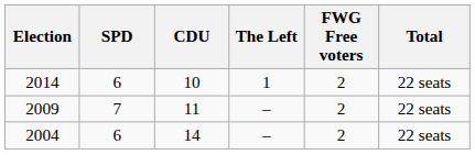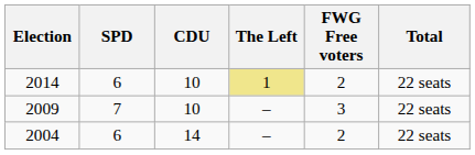2014 | The Left: no background -> khaki background
2009 | CDU: 11 -> 10
2009 | FWG Free voters: 2 -> 3
